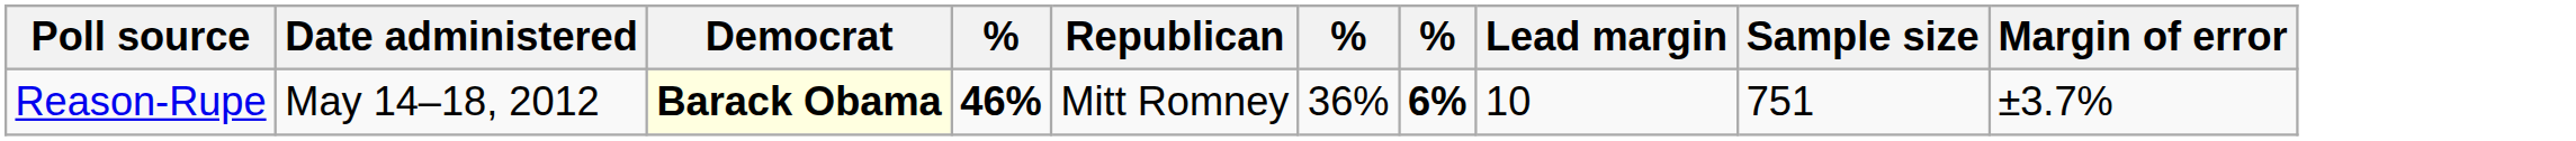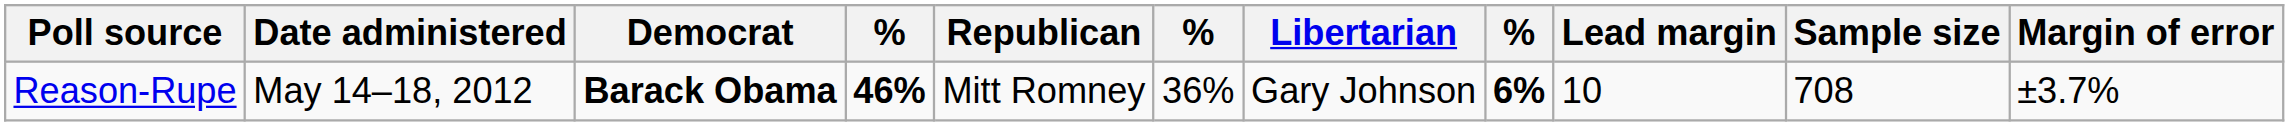+ column: Libertarian | Gary Johnson
Reason-Rupe | Democrat: lightyellow background -> no background
Reason-Rupe | Sample size: 751 -> 708
